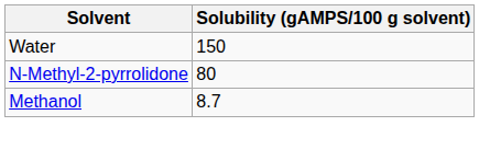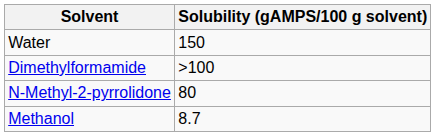+ row: Dimethylformamide | >100
